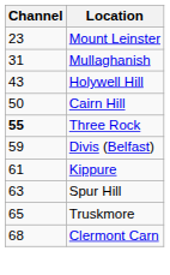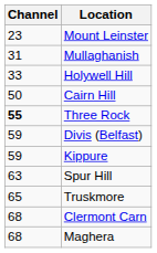Holywell Hill | Channel: 43 -> 33
Kippure | Channel: 61 -> 59
+ row: 68 | Maghera
